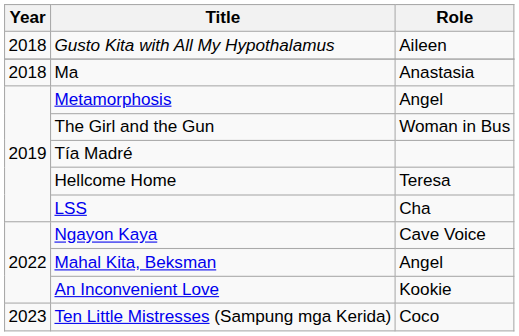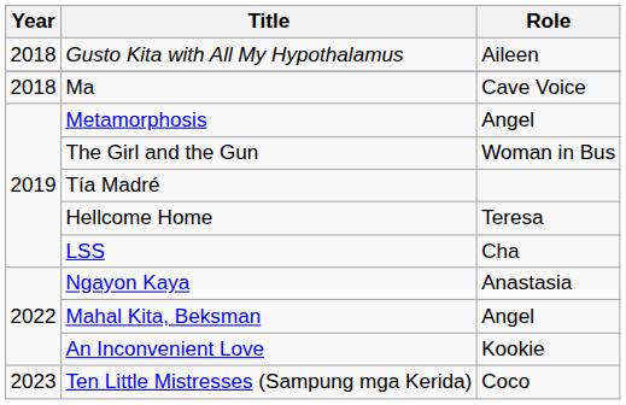Ma | Role: Anastasia -> Cave Voice
Ngayon Kaya | Role: Cave Voice -> Anastasia
